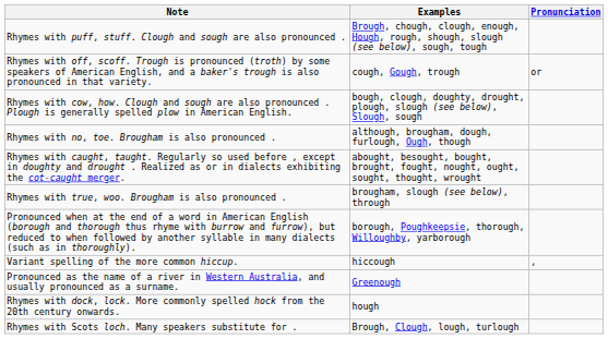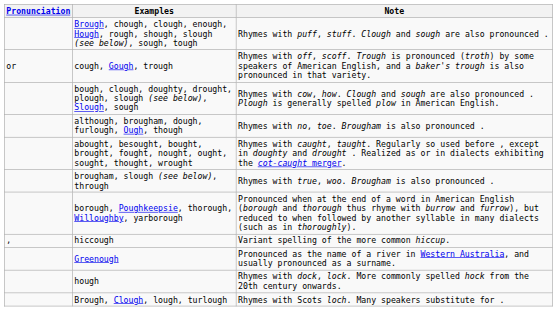columns swapped: Pronunciation <-> Note
